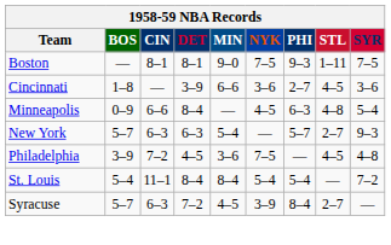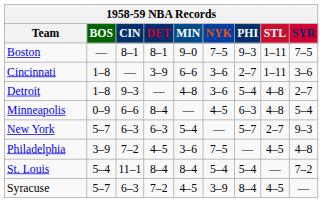Cincinnati | STL: 4–5 -> 1–11
+ row: Detroit | 1–8 | 9–3 | — | 4–8 | 3–6 | 5–4 | 4–8 | 2–7
Syracuse | STL: 2–7 -> 4–5
